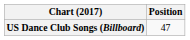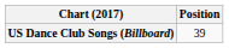US Dance Club Songs (Billboard) | Position: 47 -> 39
